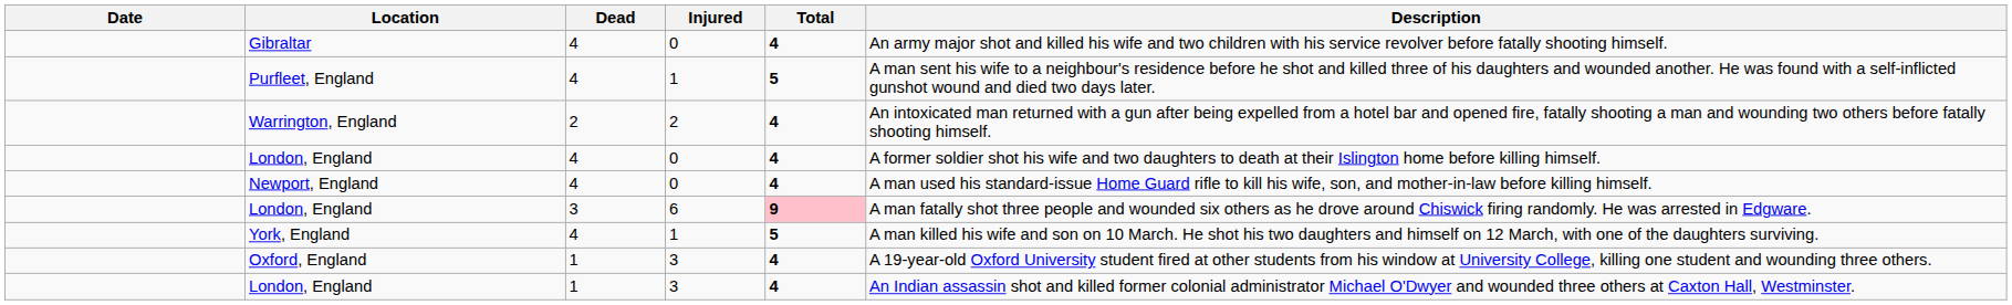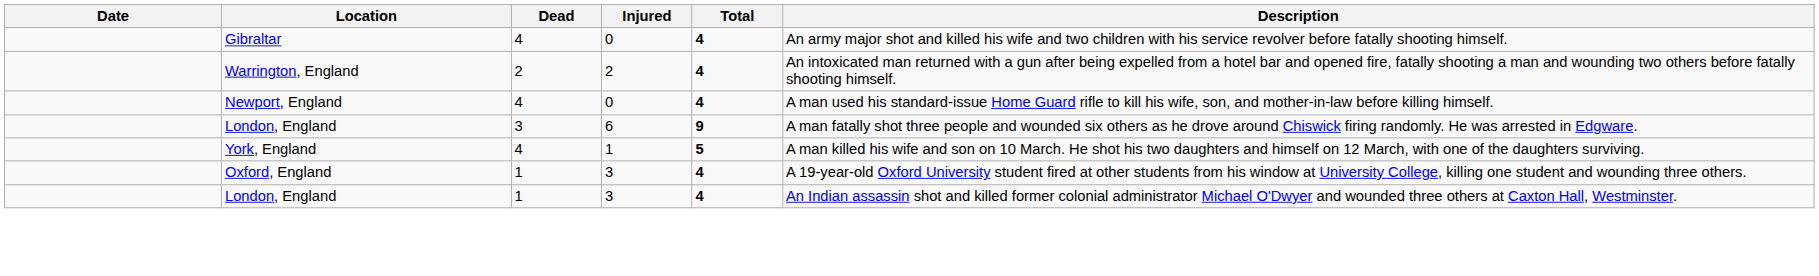- row: Purfleet, England | 4 | 1 | 5 | A man sent his wife to a neighbour's residence before he shot and killed three of his daughters and wounded another. He was found with a self-inflicted gunshot wound and died two days later.
- row: London, England | 4 | 0 | 4 | A former soldier shot his wife and two daughters to death at their Islington home before killing himself.
London, England / 6 | Total: pink background -> no background
